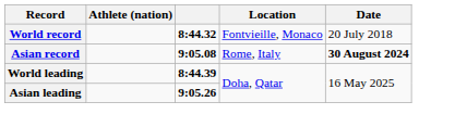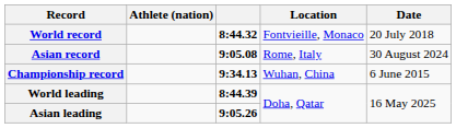Asian record | Date: bold -> normal
+ row: Championship record | 9:34.13 | Wuhan, China | 6 June 2015
